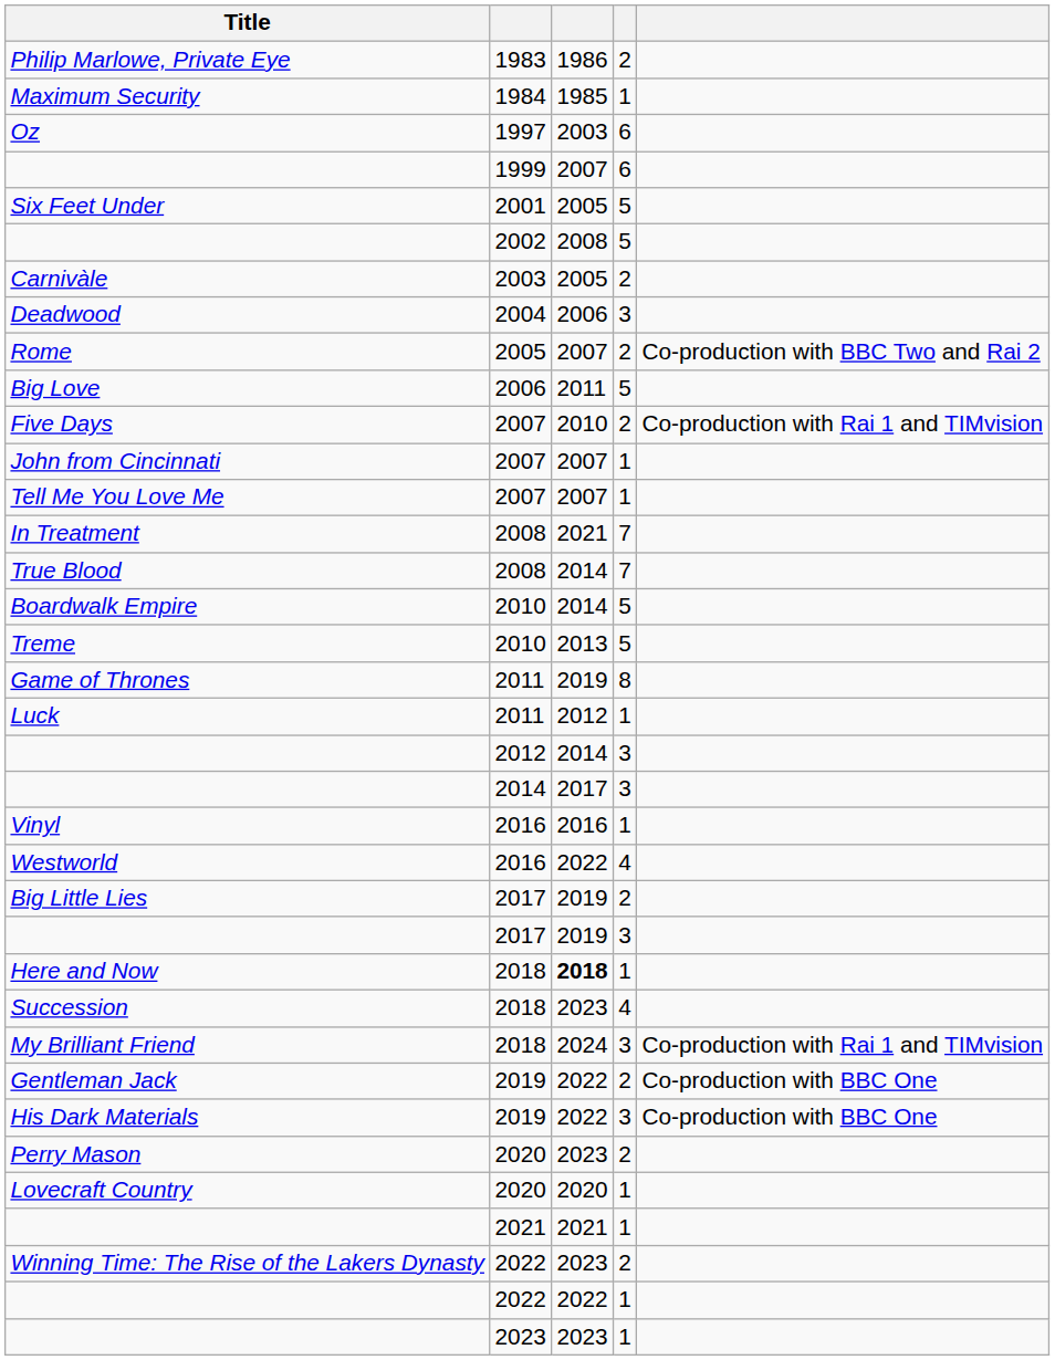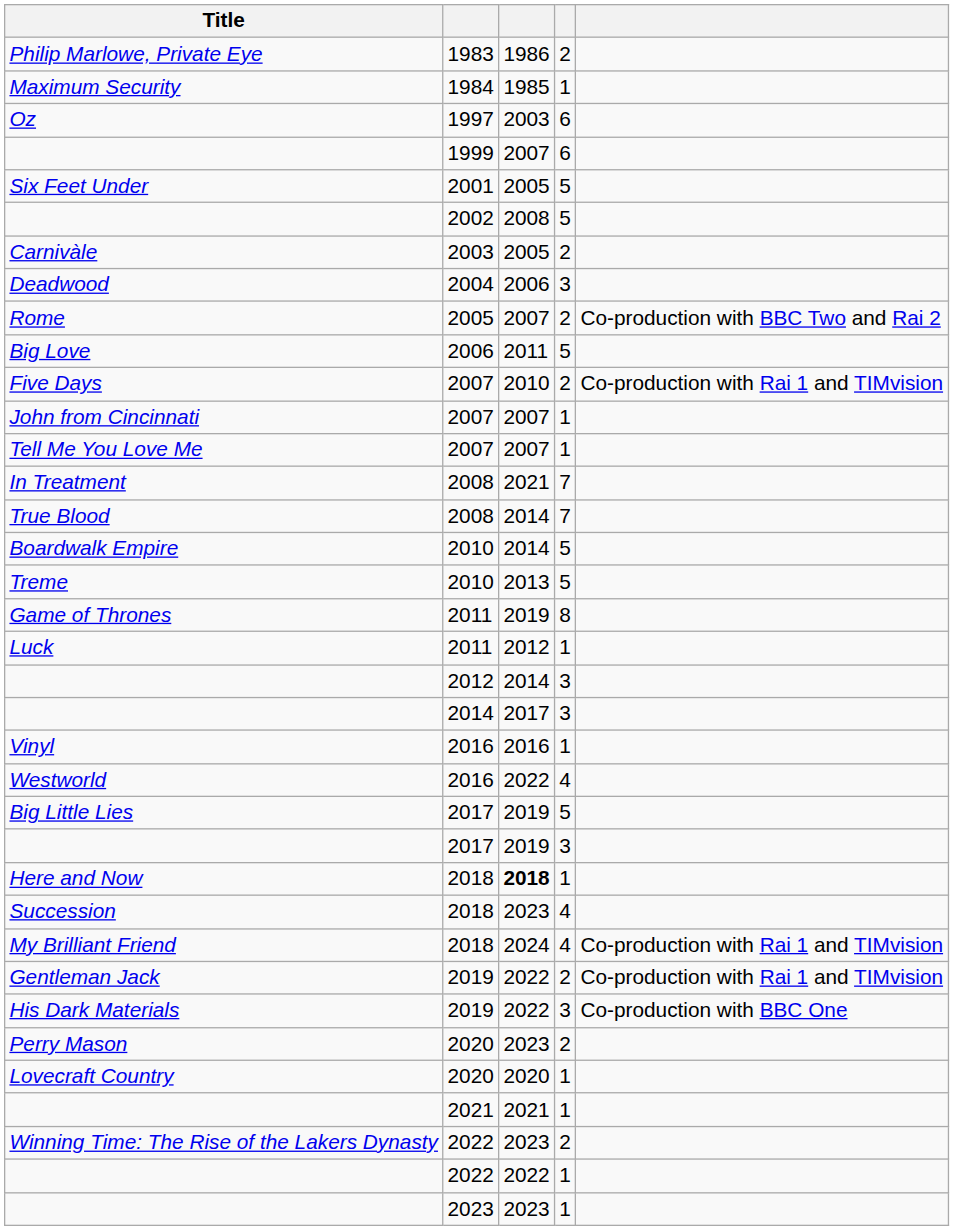Big Little Lies | column 4: 2 -> 5
My Brilliant Friend | column 4: 3 -> 4
Gentleman Jack | column 5: Co-production with BBC One -> Co-production with Rai 1 and TIMvision
